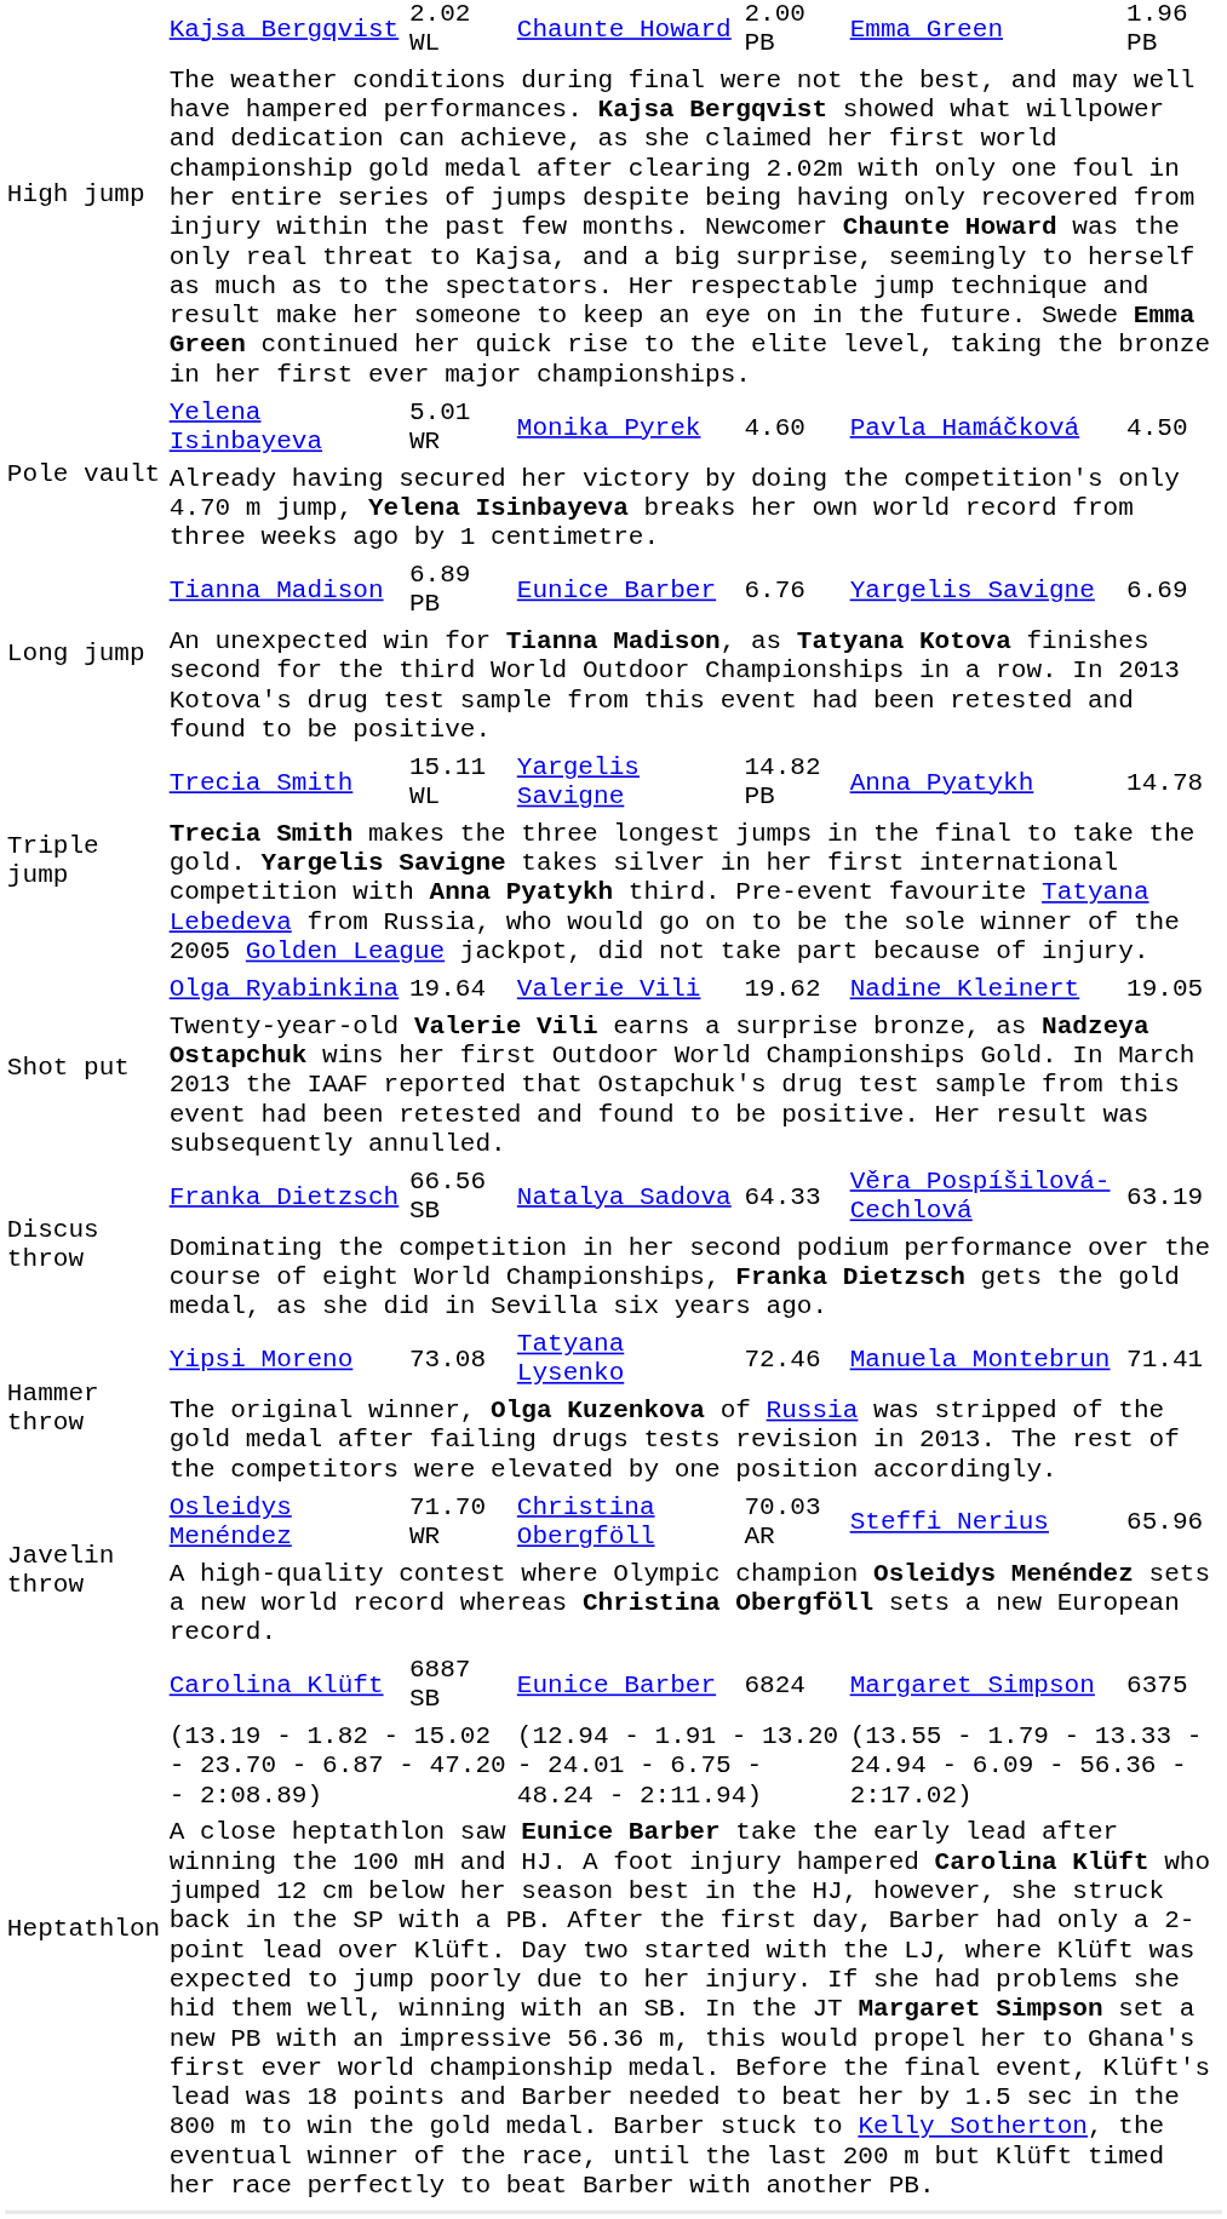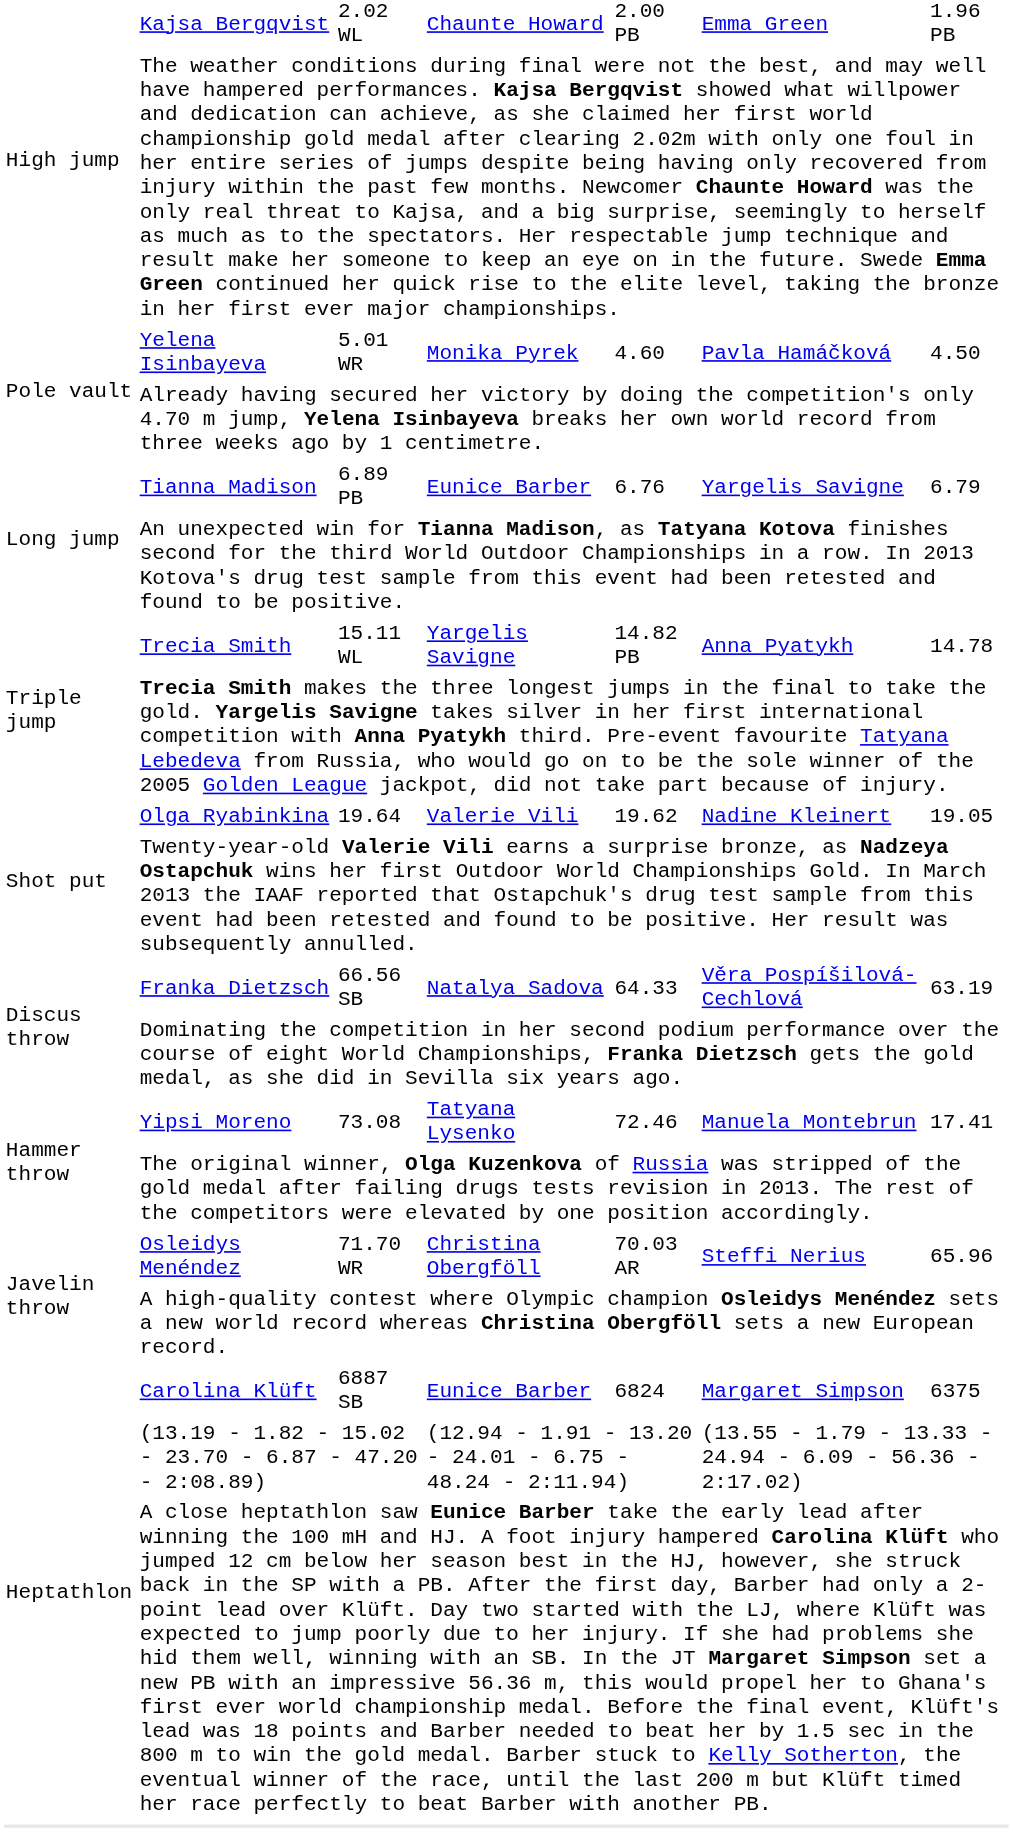Tianna Madison | column 7: 6.69 -> 6.79
Yipsi Moreno | column 7: 71.41 -> 17.41
